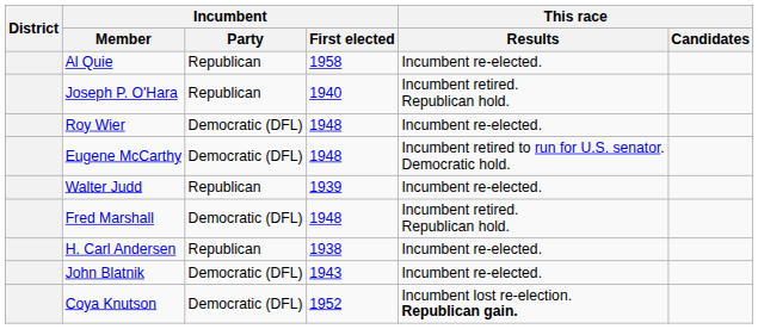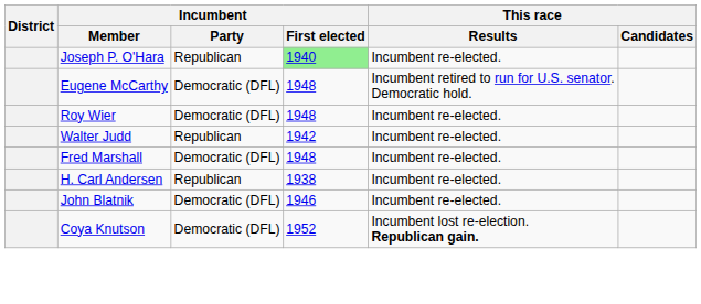- row: Al Quie | Republican | 1958 | Incumbent re-elected.
Joseph P. O'Hara | Incumbent / First elected: no background -> lightgreen background
Joseph P. O'Hara | This race / Results: Incumbent retired. Republican hold. -> Incumbent re-elected.
rows swapped: Roy Wier <-> Eugene McCarthy
Walter Judd | Incumbent / First elected: 1939 -> 1942
Fred Marshall | This race / Results: Incumbent retired. Republican hold. -> Incumbent re-elected.
John Blatnik | Incumbent / First elected: 1943 -> 1946
